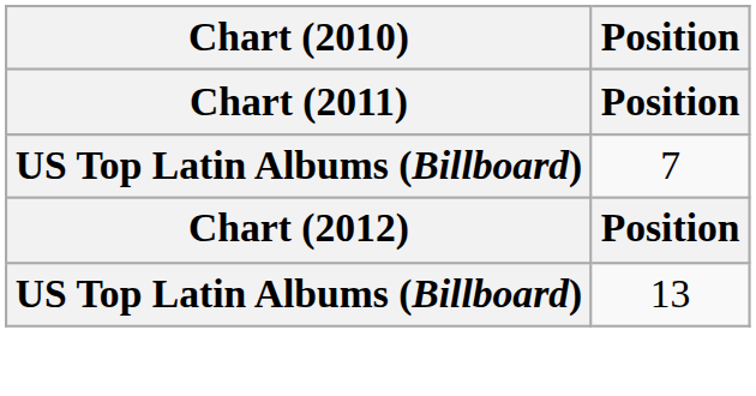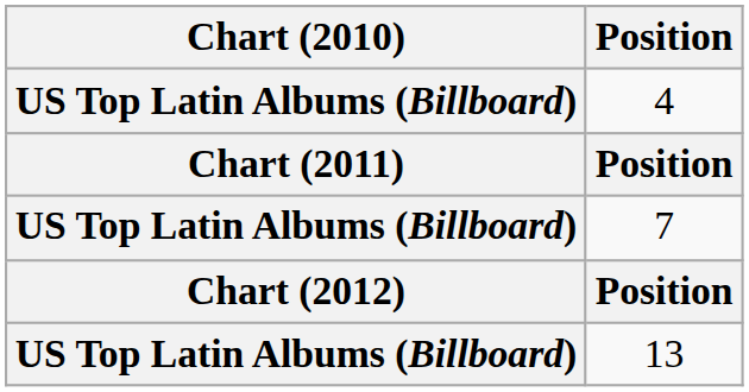+ row: US Top Latin Albums (Billboard) | 4
